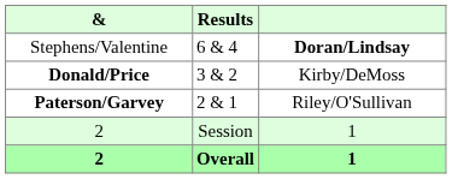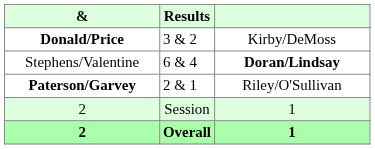rows swapped: Donald/Price <-> Stephens/Valentine
